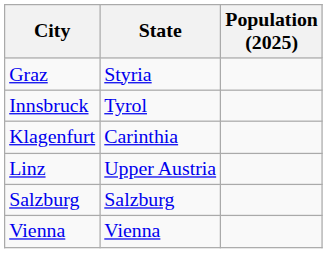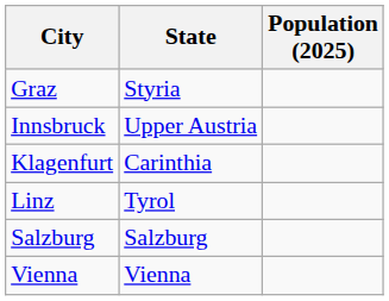Innsbruck | State: Tyrol -> Upper Austria
Linz | State: Upper Austria -> Tyrol
